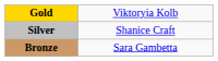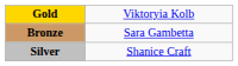rows swapped: Silver <-> Bronze
